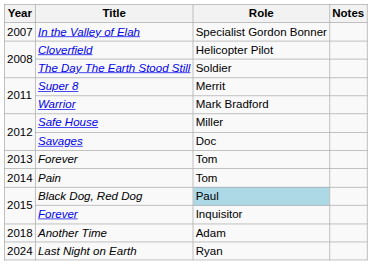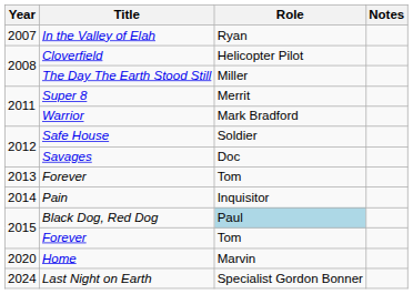In the Valley of Elah | Role: Specialist Gordon Bonner -> Ryan
The Day The Earth Stood Still | Role: Soldier -> Miller
Safe House | Role: Miller -> Soldier
Pain | Role: Tom -> Inquisitor
2015 / Forever | Role: Inquisitor -> Tom
- row: 2018 | Another Time | Adam
+ row: 2020 | Home | Marvin
Last Night on Earth | Role: Ryan -> Specialist Gordon Bonner
